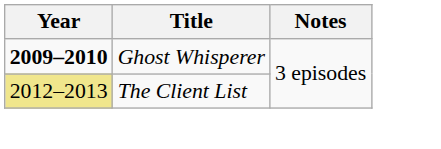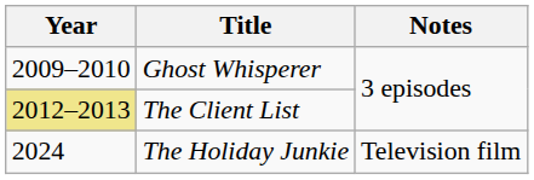Ghost Whisperer | Year: bold -> normal
+ row: 2024 | The Holiday Junkie | Television film
